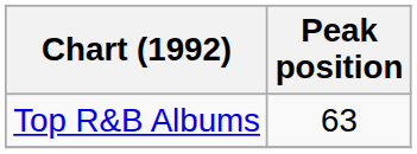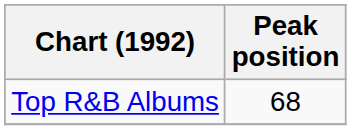Top R&B Albums | Peak position: 63 -> 68
